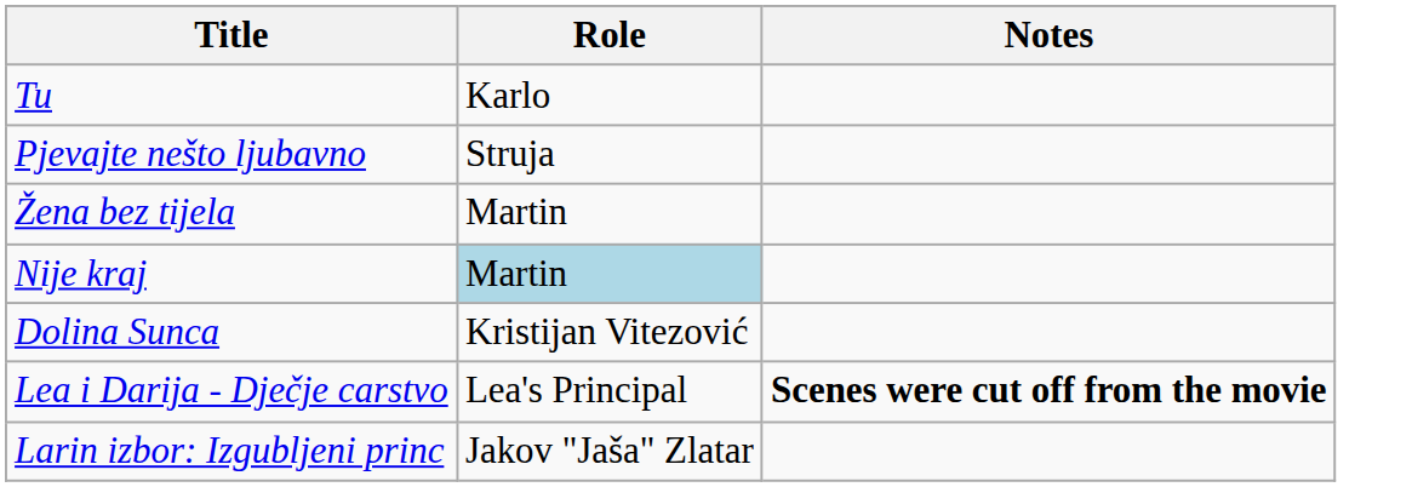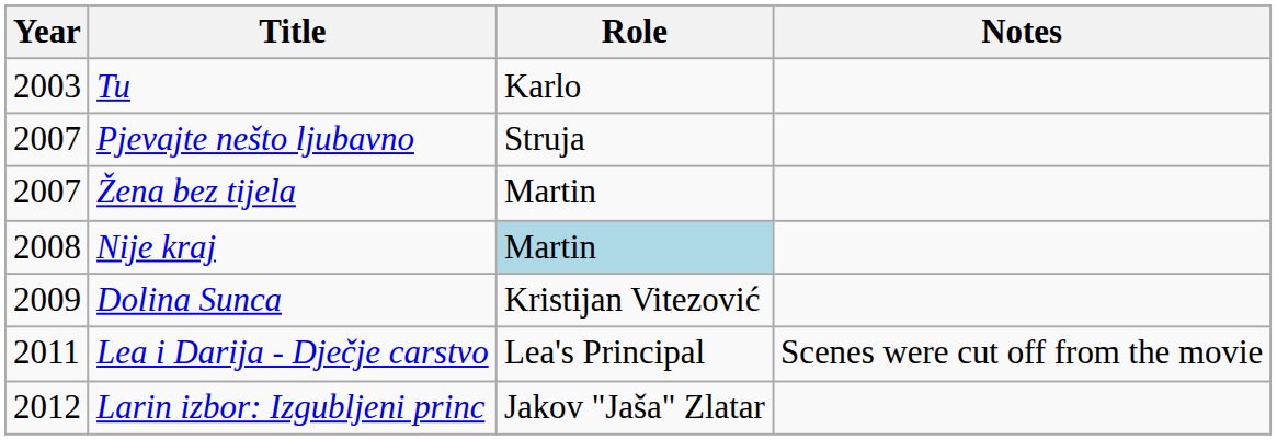+ column: Year | 2003 | 2007 | 2007 | 2008 | 2009 | 2011 | 2012
Lea i Darija - Dječje carstvo | Notes: bold -> normal
